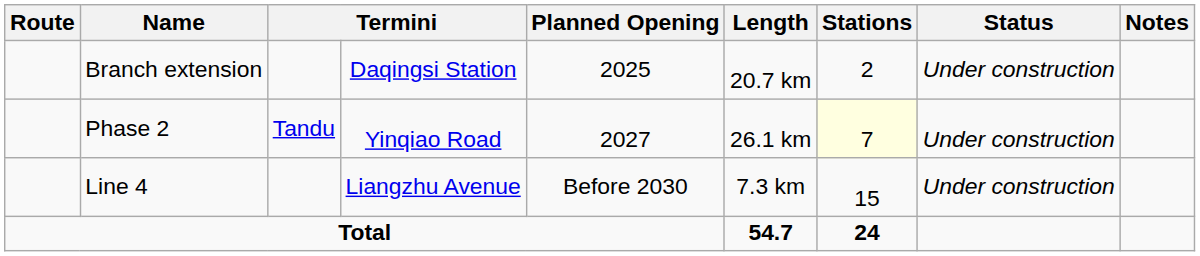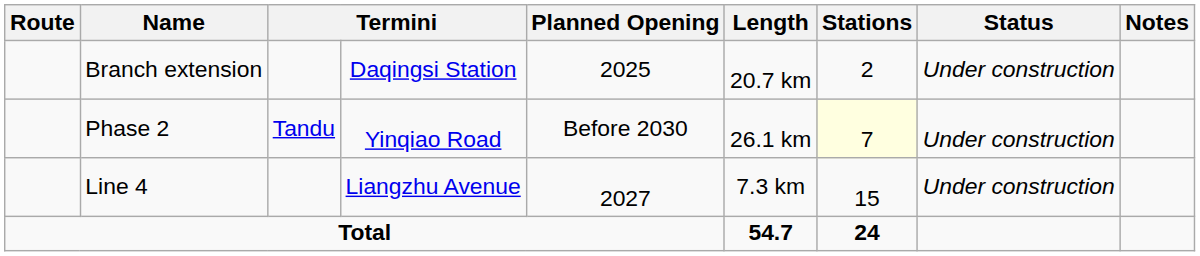Phase 2 | Planned Opening: 2027 -> Before 2030
Line 4 | Planned Opening: Before 2030 -> 2027
